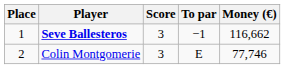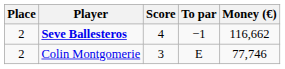Seve Ballesteros | Place: 1 -> 2
Seve Ballesteros | Score: 3 -> 4
